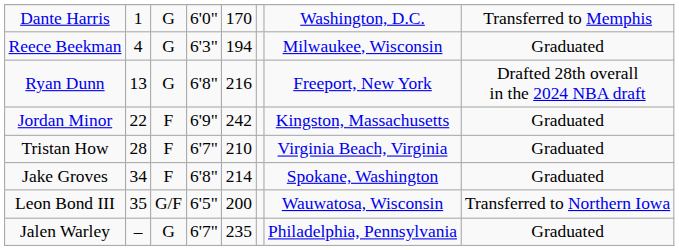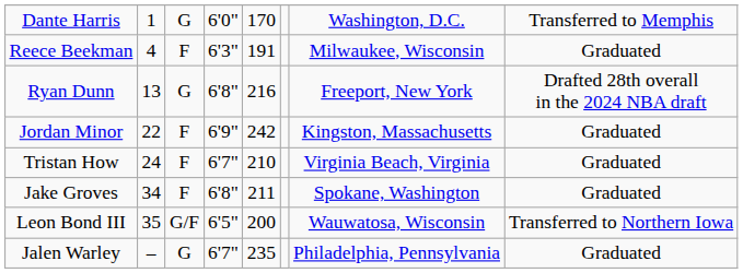Reece Beekman | column 3: G -> F
Reece Beekman | column 5: 194 -> 191
Tristan How | column 2: 28 -> 24
Jake Groves | column 5: 214 -> 211
